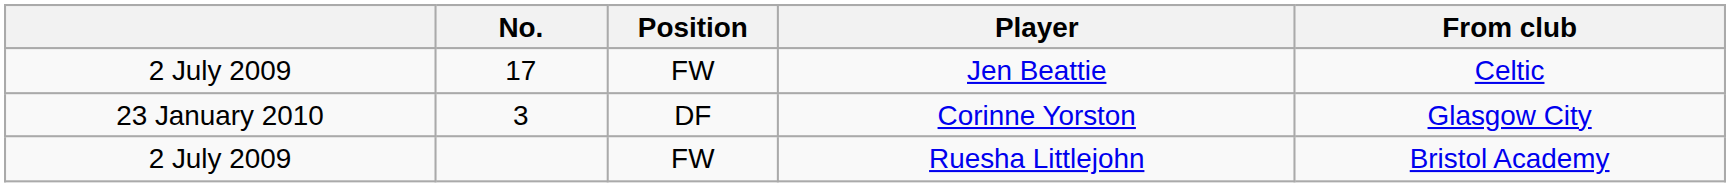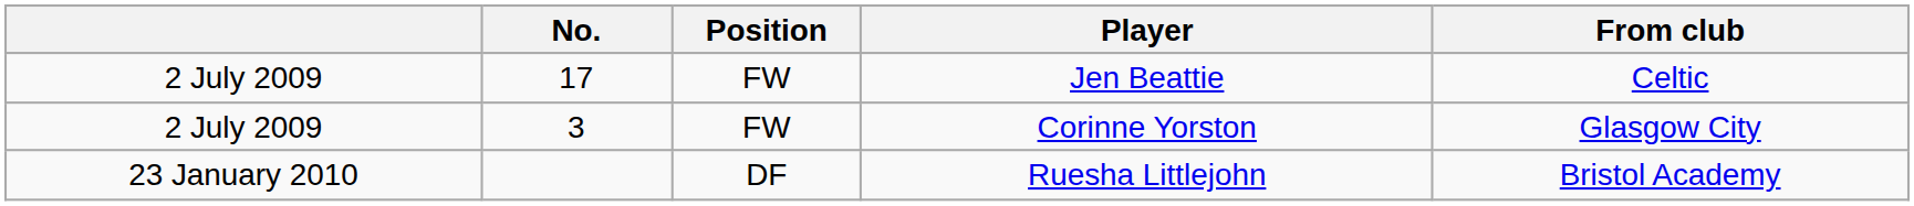Corinne Yorston | column 1: 23 January 2010 -> 2 July 2009
Corinne Yorston | Position: DF -> FW
Ruesha Littlejohn | column 1: 2 July 2009 -> 23 January 2010
Ruesha Littlejohn | Position: FW -> DF
